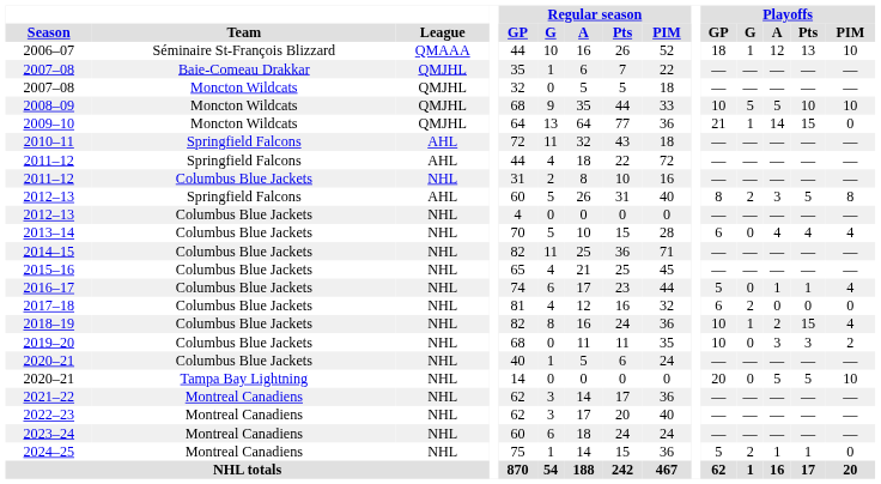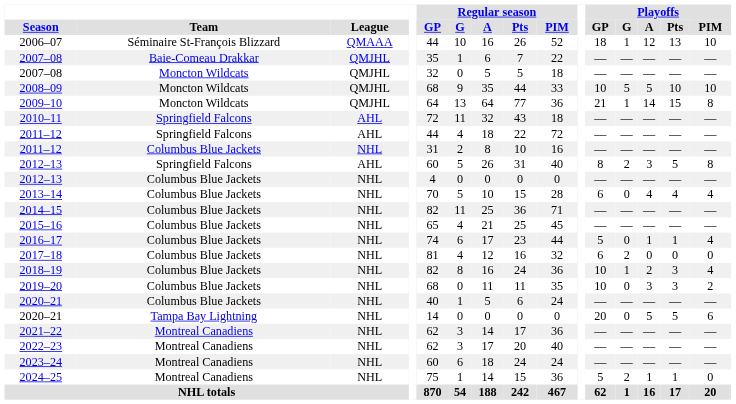2009–10 | Playoffs / PIM: 0 -> 8
2018–19 | Playoffs / Pts: 15 -> 3
2020–21 / Tampa Bay Lightning | Playoffs / PIM: 10 -> 6
